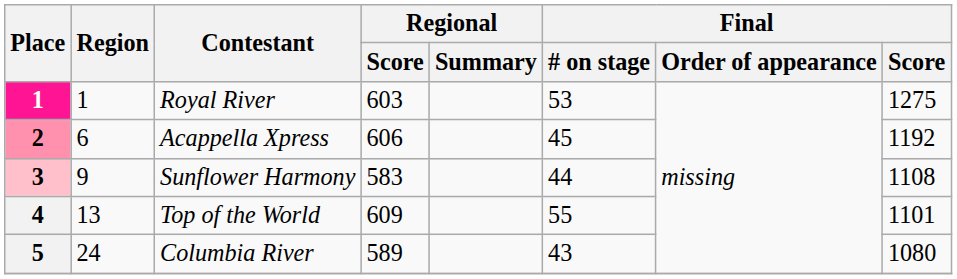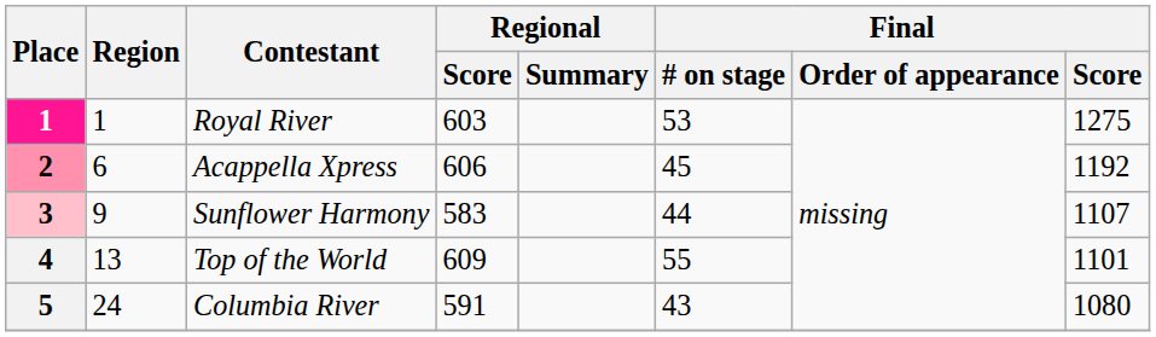Sunflower Harmony | Final / Score: 1108 -> 1107
Columbia River | Regional / Score: 589 -> 591
